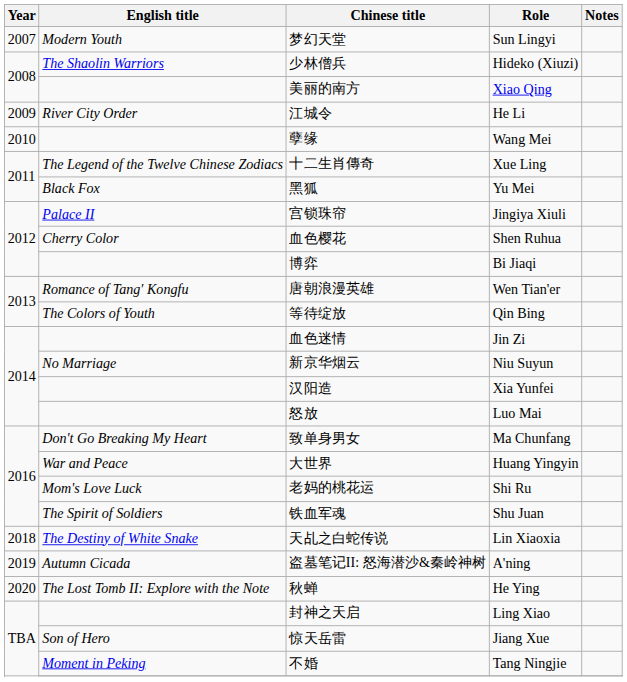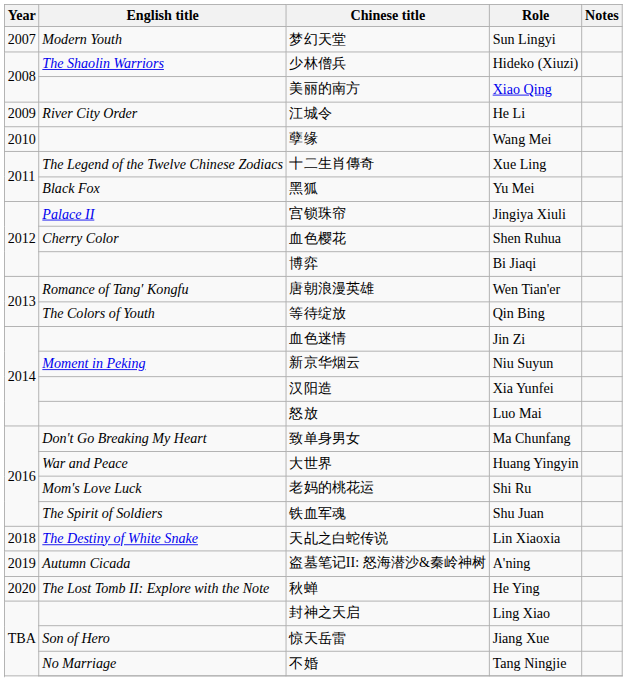新京华烟云 | English title: No Marriage -> Moment in Peking
不婚 | English title: Moment in Peking -> No Marriage
